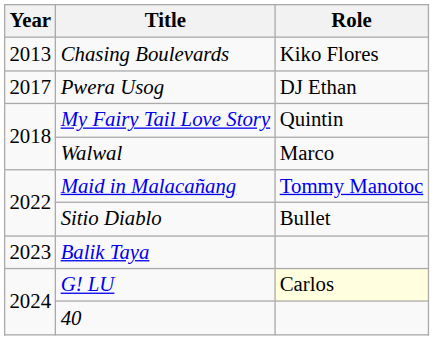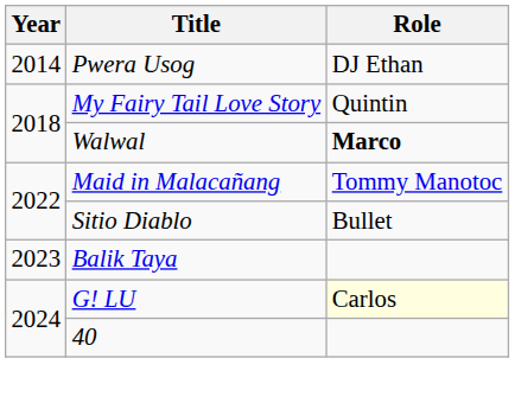- row: 2013 | Chasing Boulevards | Kiko Flores
Pwera Usog | Year: 2017 -> 2014
Walwal | Role: normal -> bold
